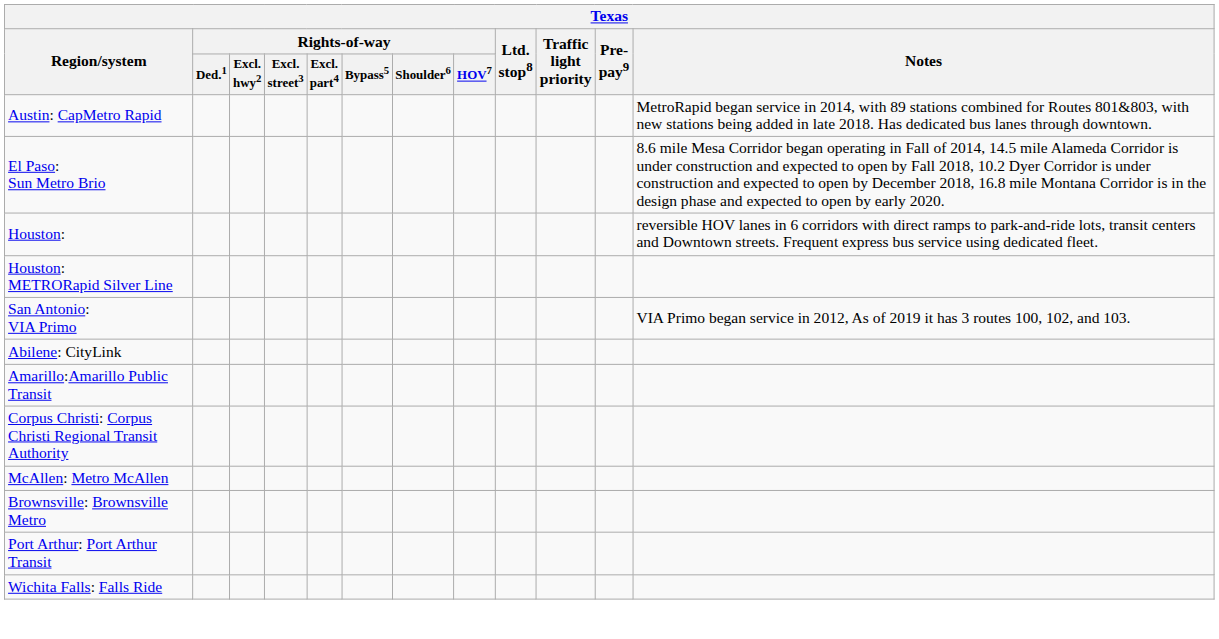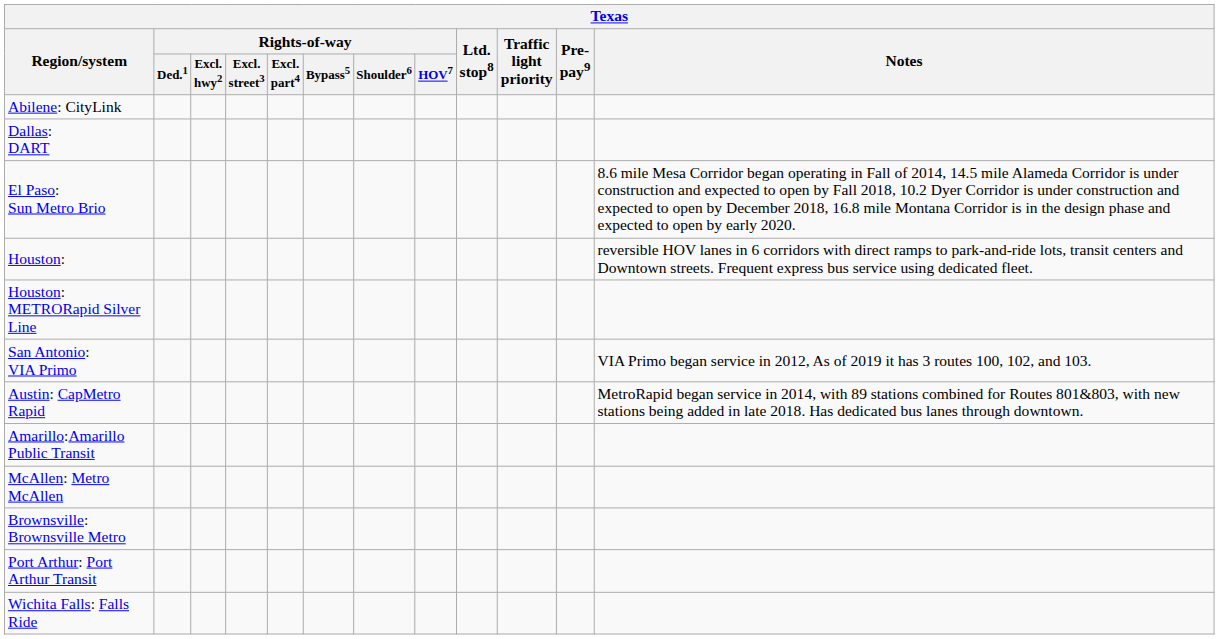rows swapped: Austin: CapMetro Rapid <-> Abilene: CityLink
+ row: Dallas: DART
- row: Corpus Christi: Corpus Christi Regional Transit Authority
